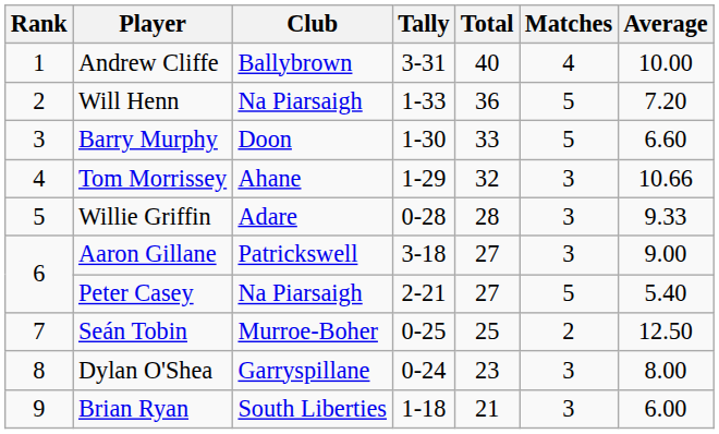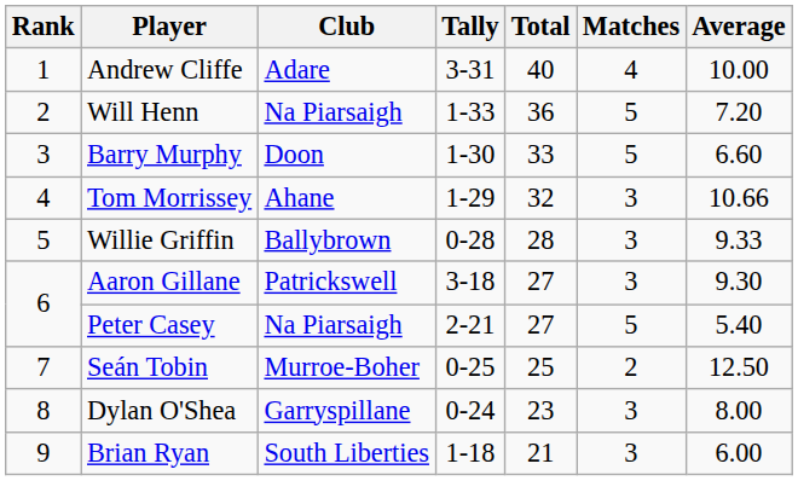Andrew Cliffe | Club: Ballybrown -> Adare
Willie Griffin | Club: Adare -> Ballybrown
Aaron Gillane | Average: 9.00 -> 9.30
